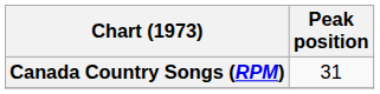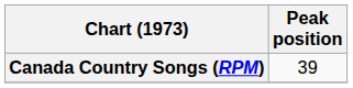Canada Country Songs (RPM) | Peak position: 31 -> 39
